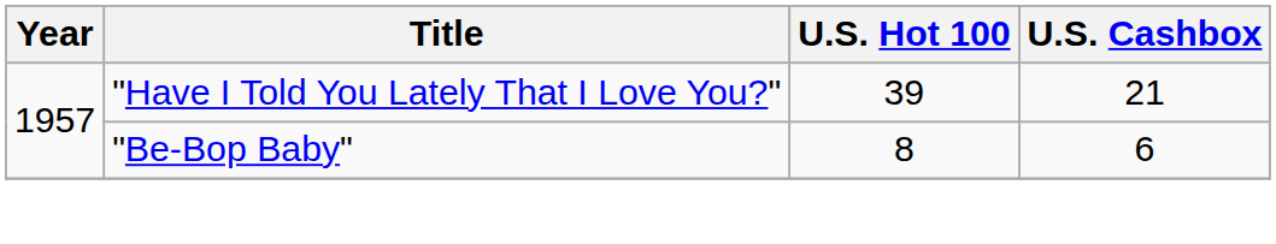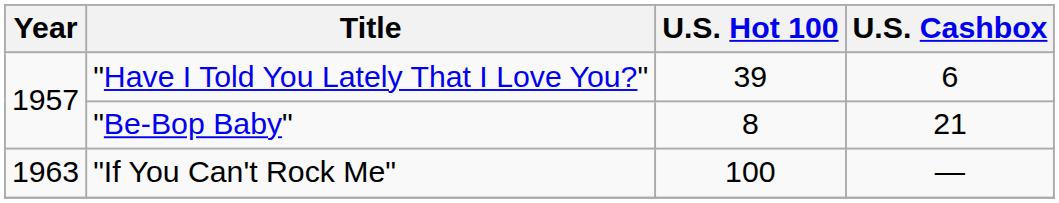"Have I Told You Lately That I Love You?" | U.S. Cashbox: 21 -> 6
"Be-Bop Baby" | U.S. Cashbox: 6 -> 21
+ row: 1963 | "If You Can't Rock Me" | 100 | —
